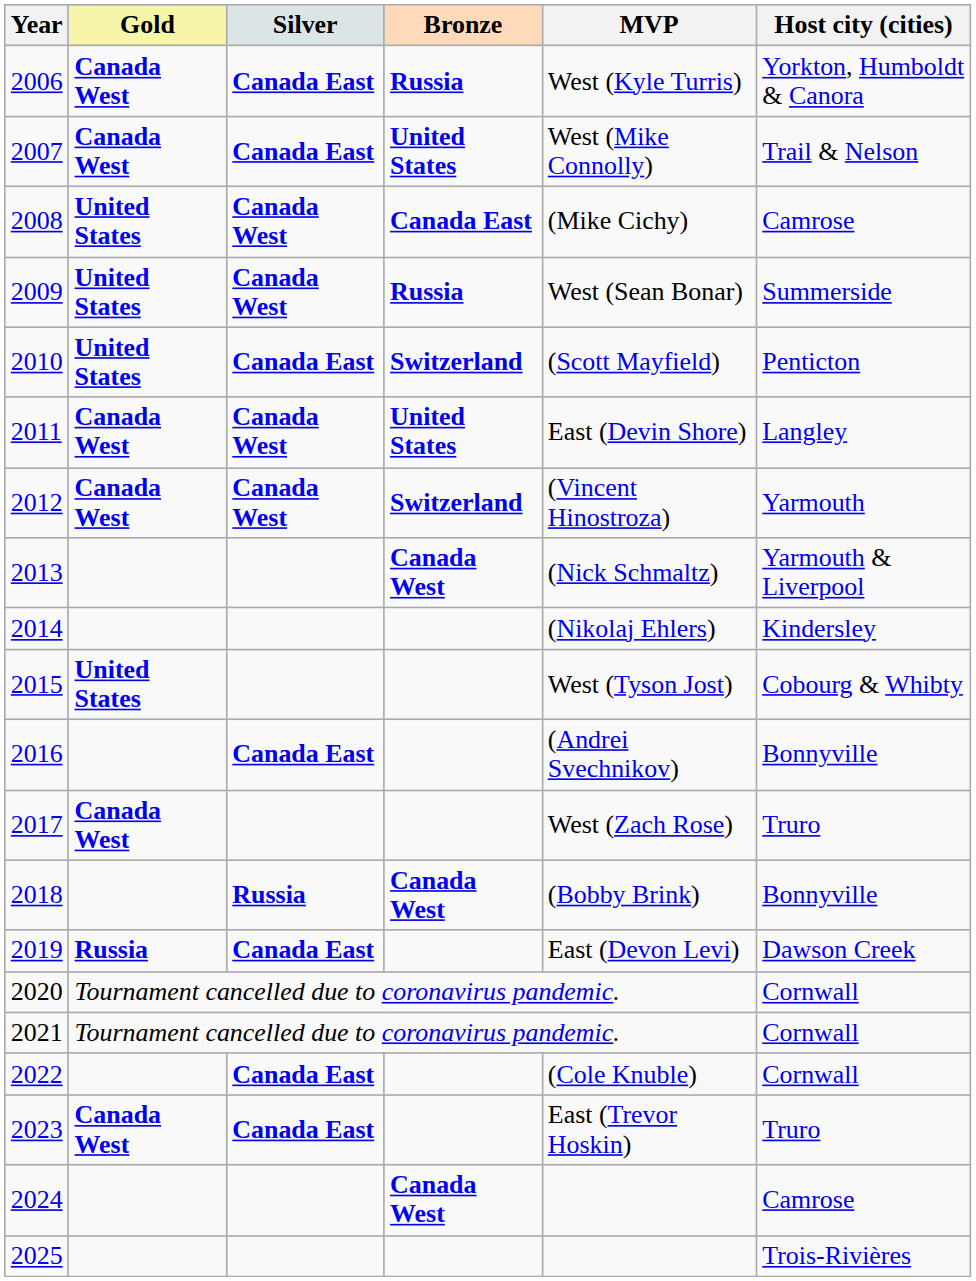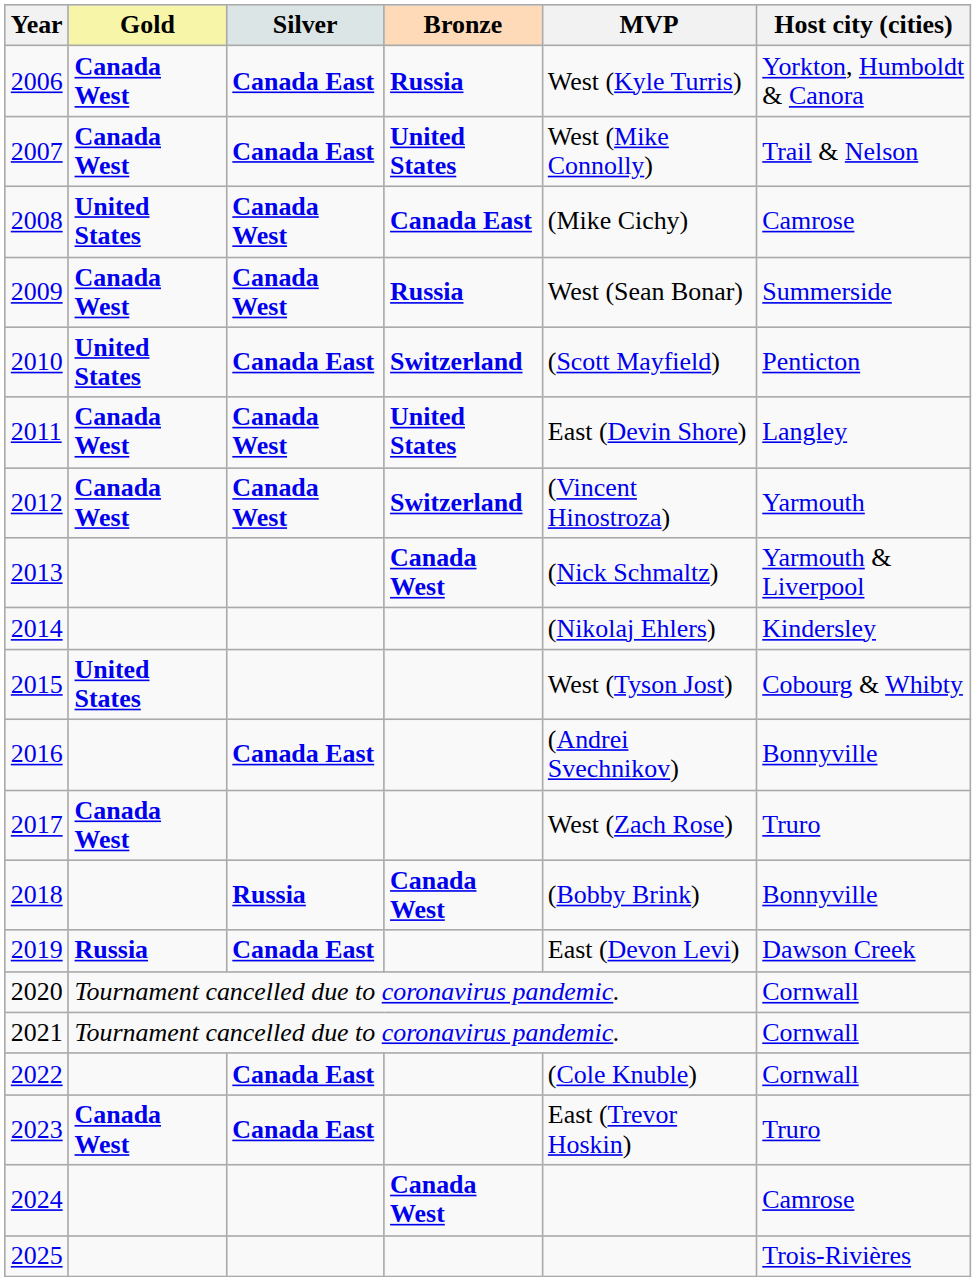2009 | Gold: United States -> Canada West
